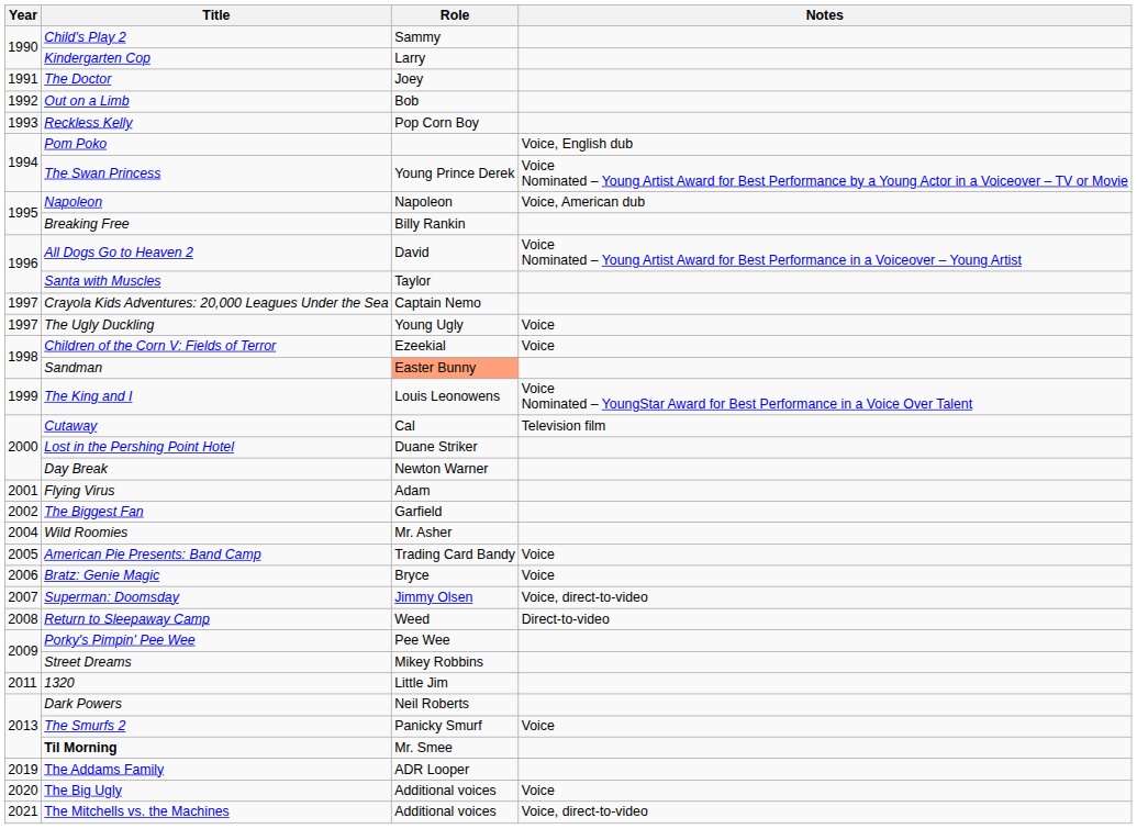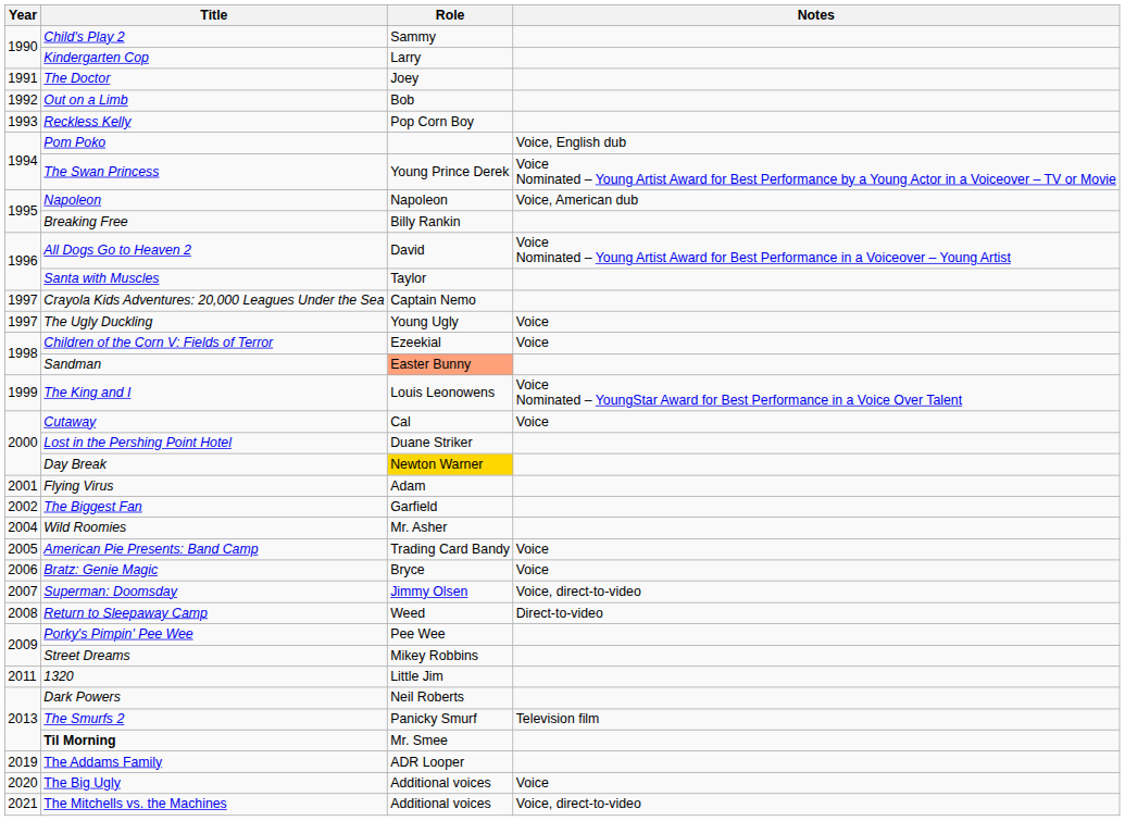Cutaway | Notes: Television film -> Voice
Day Break | Role: no background -> gold background
The Smurfs 2 | Notes: Voice -> Television film
